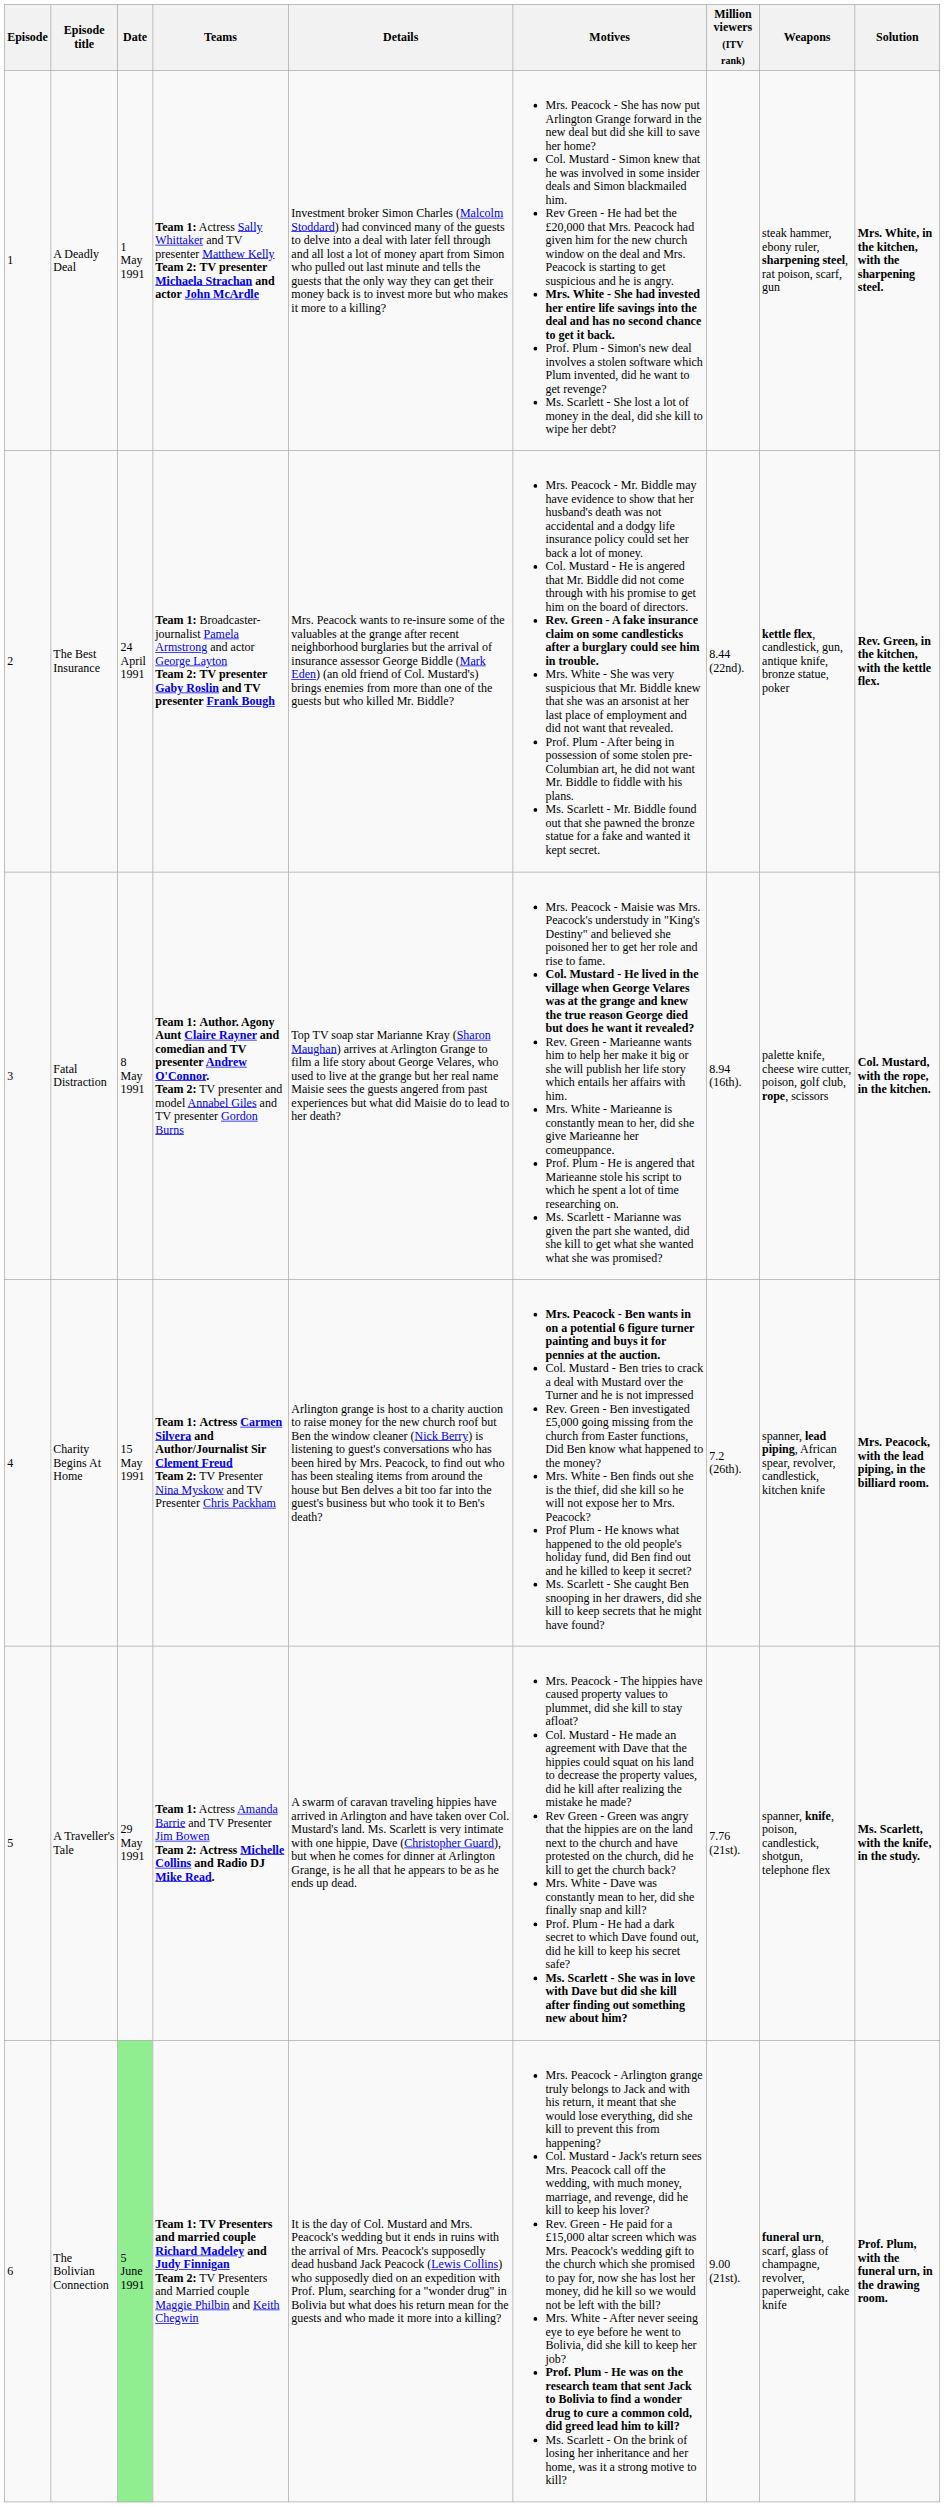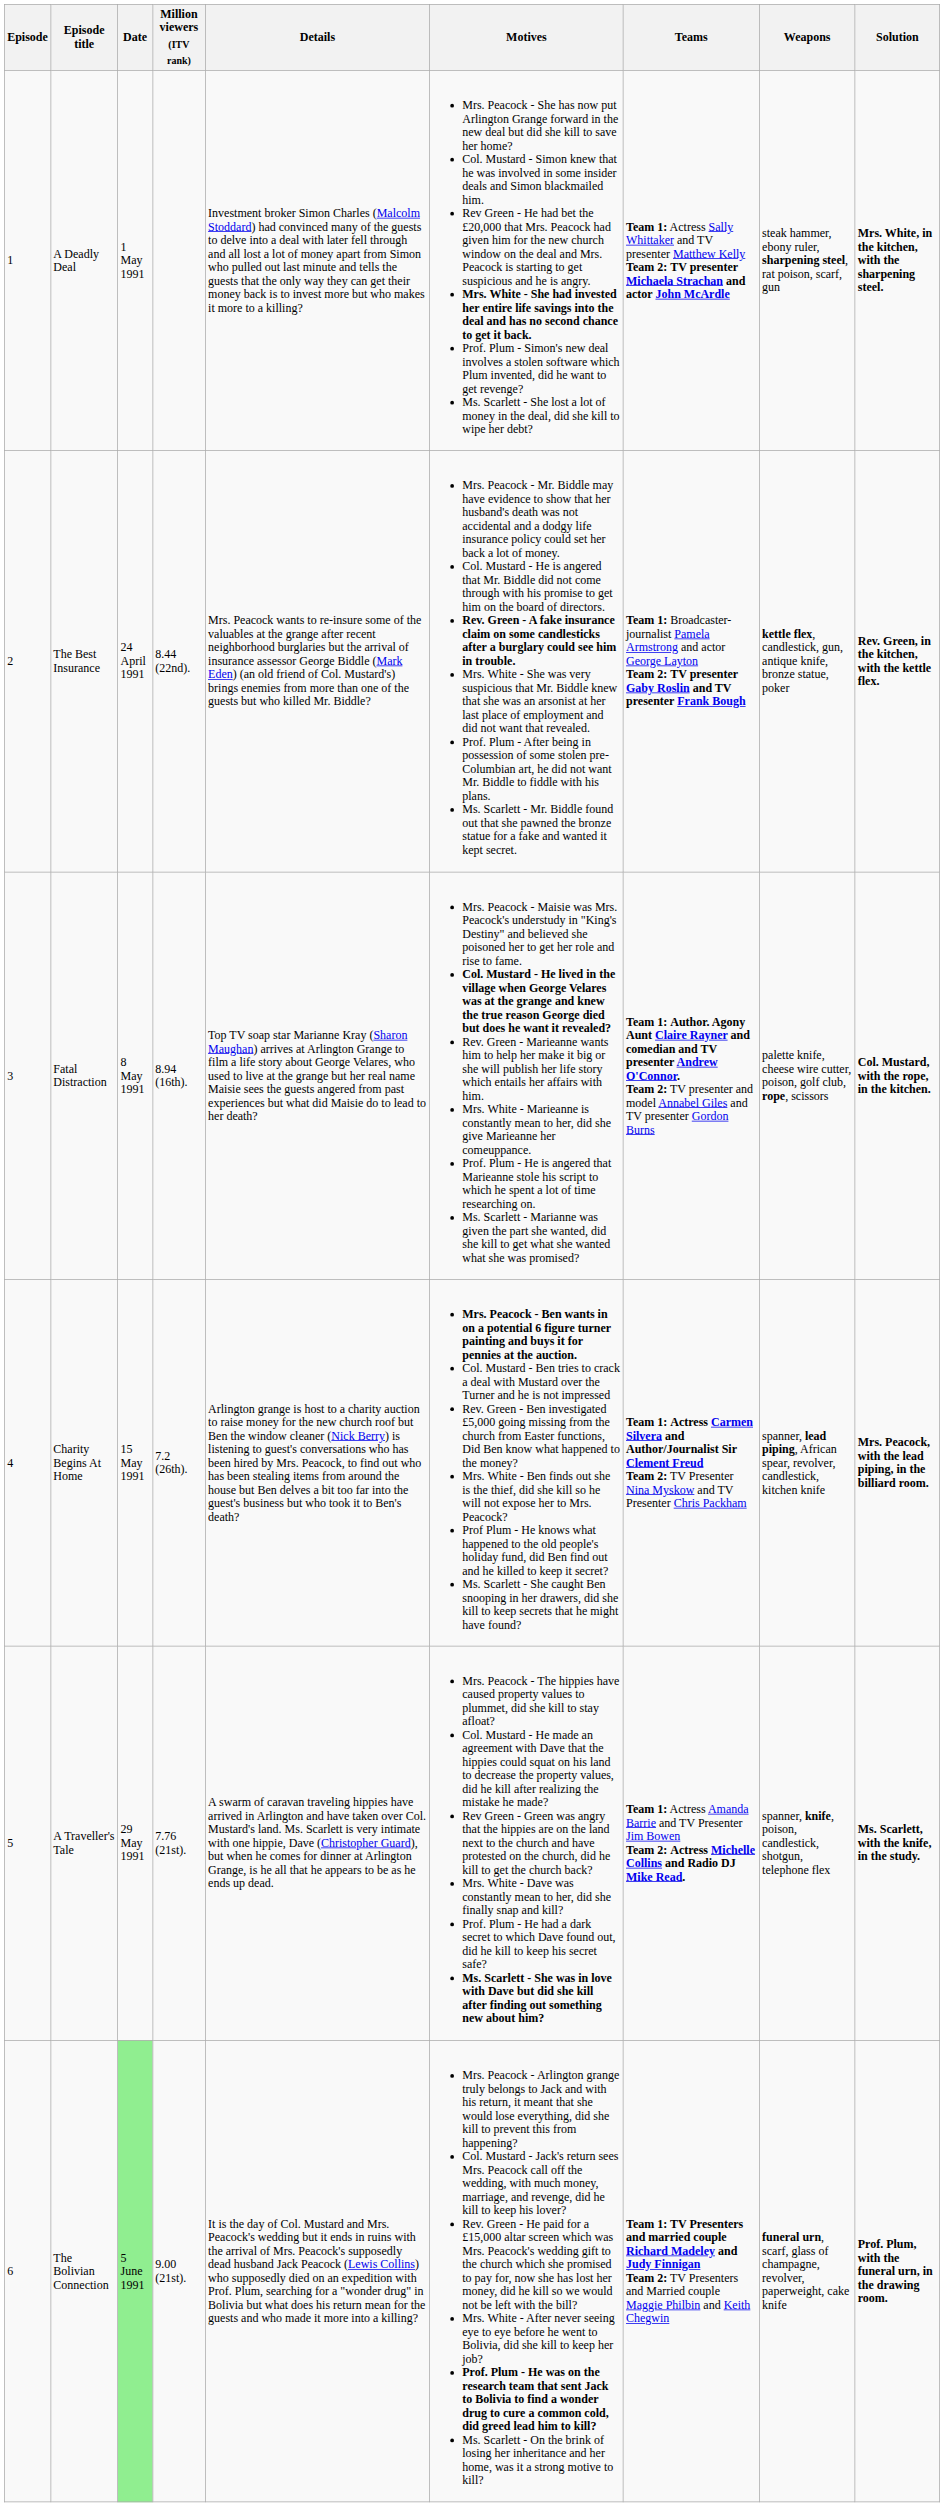columns swapped: Million viewers (ITV rank) <-> Teams
